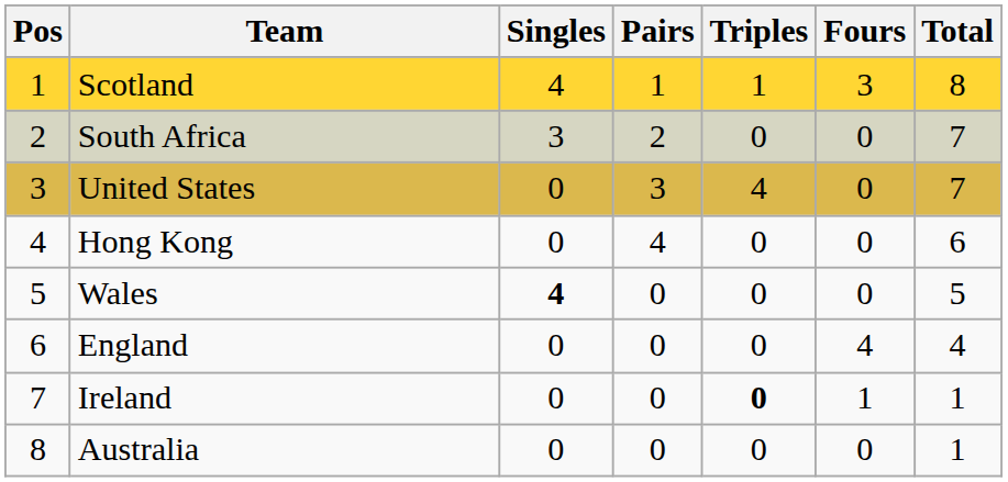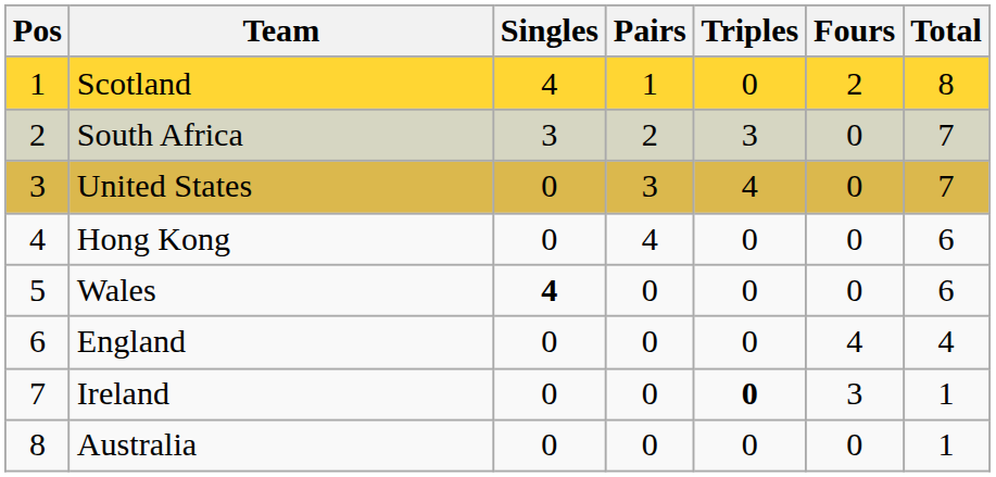Scotland | Triples: 1 -> 0
Scotland | Fours: 3 -> 2
South Africa | Triples: 0 -> 3
Wales | Total: 5 -> 6
Ireland | Fours: 1 -> 3
